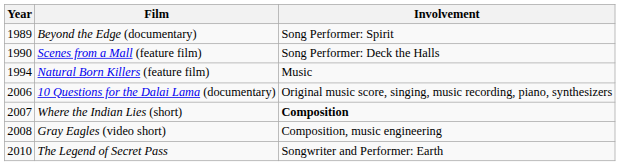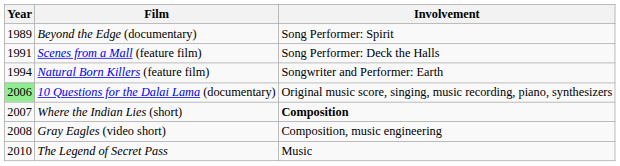Scenes from a Mall (feature film) | Year: 1990 -> 1991
Natural Born Killers (feature film) | Involvement: Music -> Songwriter and Performer: Earth
10 Questions for the Dalai Lama (documentary) | Year: no background -> lightgreen background
The Legend of Secret Pass | Involvement: Songwriter and Performer: Earth -> Music
